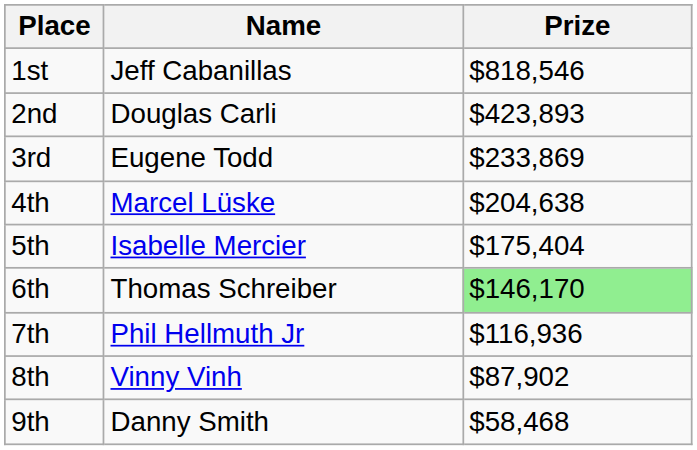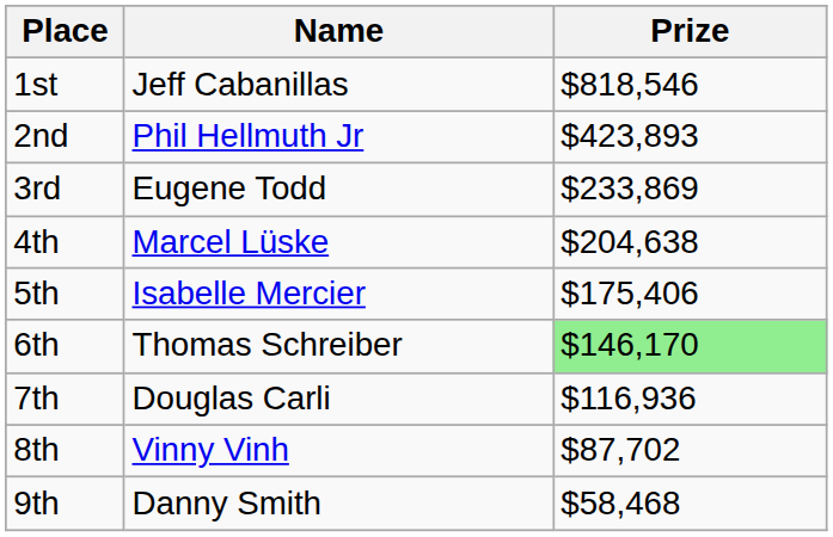2nd | Name: Douglas Carli -> Phil Hellmuth Jr
5th | Prize: $175,404 -> $175,406
7th | Name: Phil Hellmuth Jr -> Douglas Carli
8th | Prize: $87,902 -> $87,702
